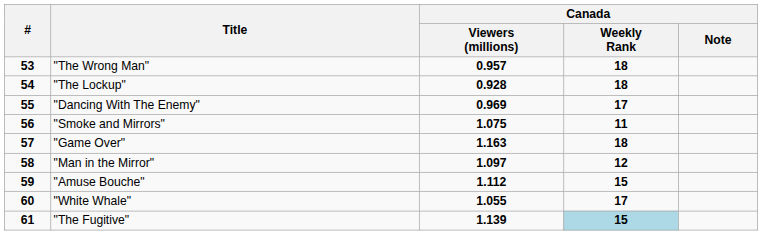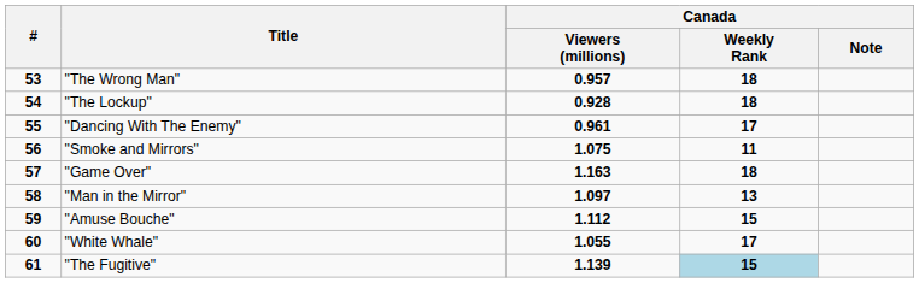"Dancing With The Enemy" | Canada / Viewers (millions): 0.969 -> 0.961
"Man in the Mirror" | Canada / Weekly Rank: 12 -> 13
